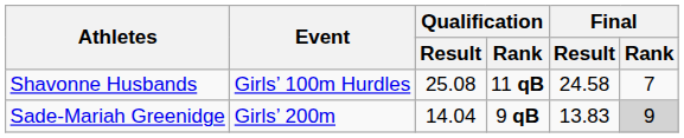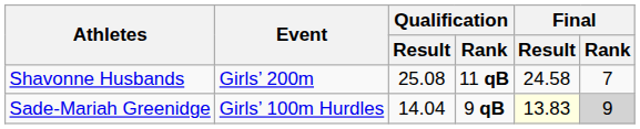Shavonne Husbands | Event: Girls’ 100m Hurdles -> Girls’ 200m
Sade-Mariah Greenidge | Event: Girls’ 200m -> Girls’ 100m Hurdles
Sade-Mariah Greenidge | Final / Result: no background -> lightyellow background
